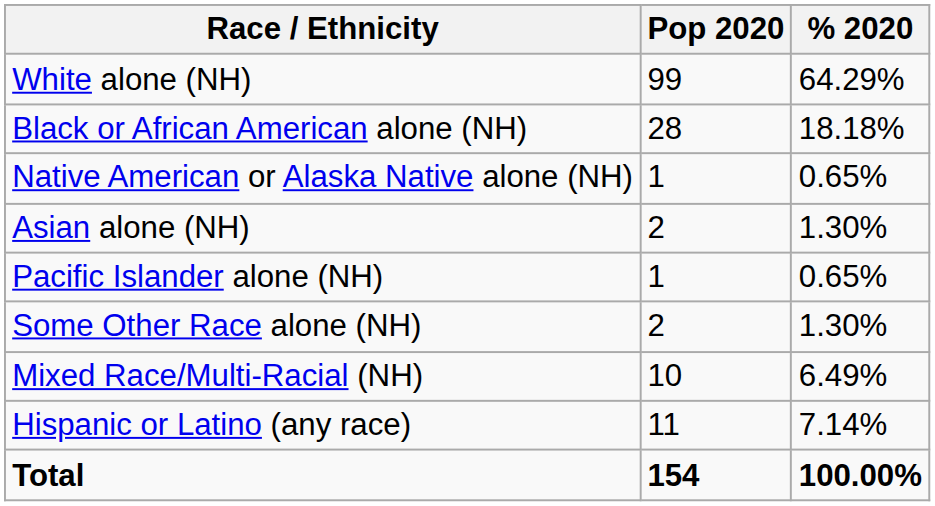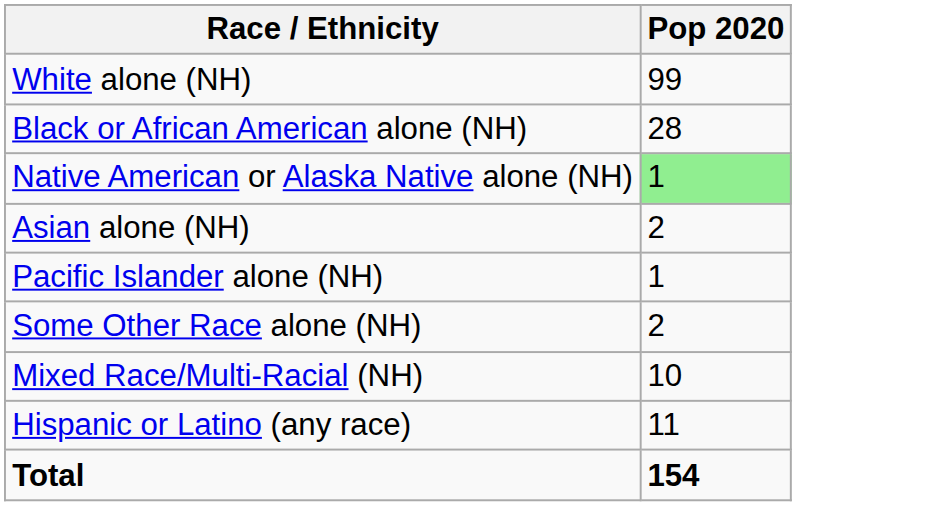- column: % 2020 | 64.29% | 18.18% | 0.65% | 1.30% | 0.65% | 1.30% | 6.49% | 7.14% | 100.00%
Native American or Alaska Native alone (NH) | Pop 2020: no background -> lightgreen background
